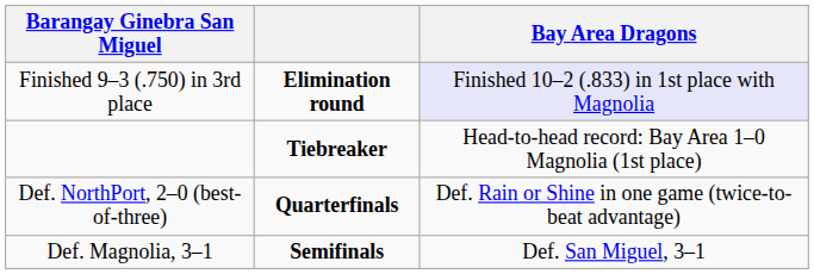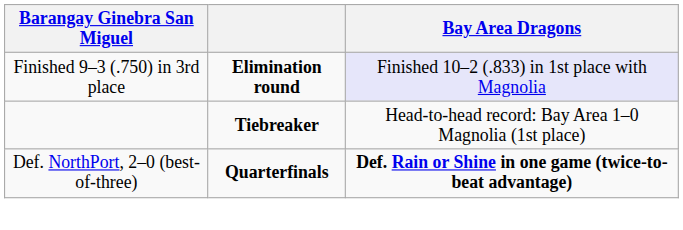Def. NorthPort, 2–0 (best-of-three) | Bay Area Dragons: normal -> bold
- row: Def. Magnolia, 3–1 | Semifinals | Def. San Miguel, 3–1
